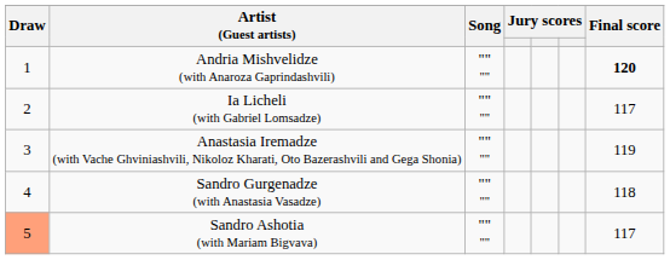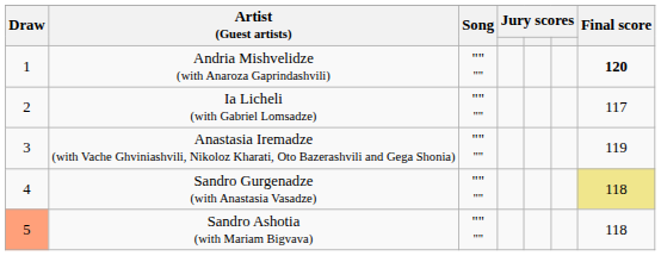Sandro Gurgenadze (with Anastasia Vasadze) | Final score: no background -> khaki background
Sandro Ashotia (with Mariam Bigvava) | Final score: 117 -> 118
